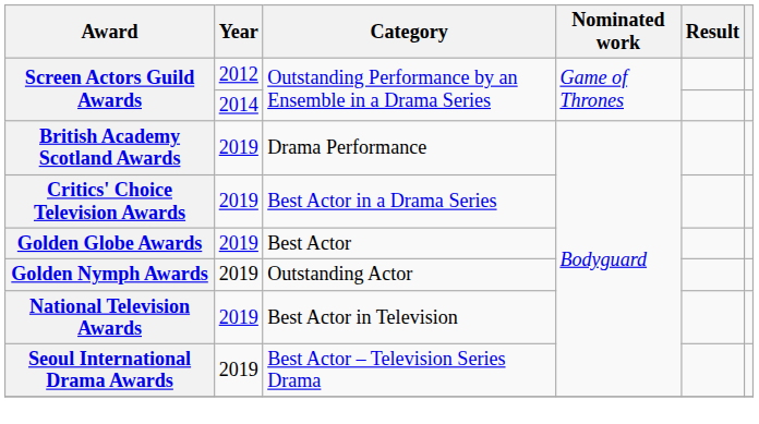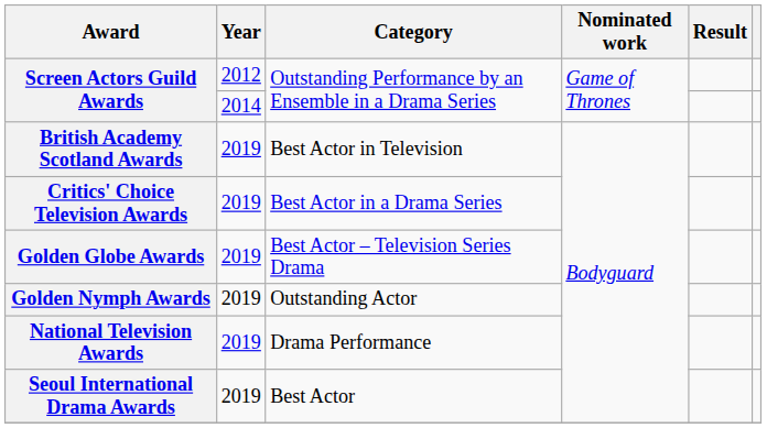British Academy Scotland Awards | Category: Drama Performance -> Best Actor in Television
Golden Globe Awards | Category: Best Actor -> Best Actor – Television Series Drama
National Television Awards | Category: Best Actor in Television -> Drama Performance
Seoul International Drama Awards | Category: Best Actor – Television Series Drama -> Best Actor
